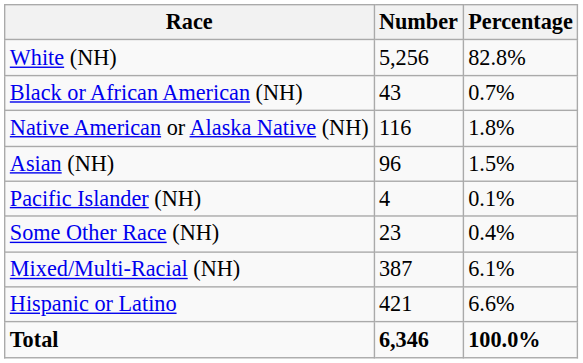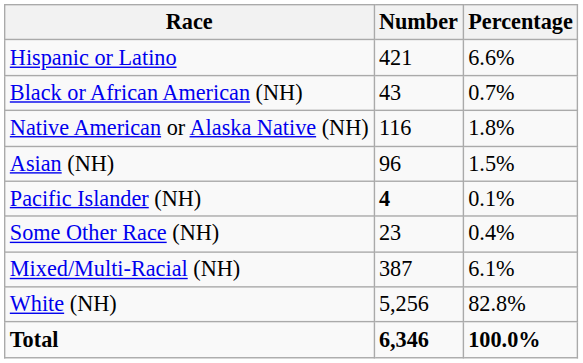rows swapped: White (NH) <-> Hispanic or Latino
Pacific Islander (NH) | Number: normal -> bold
